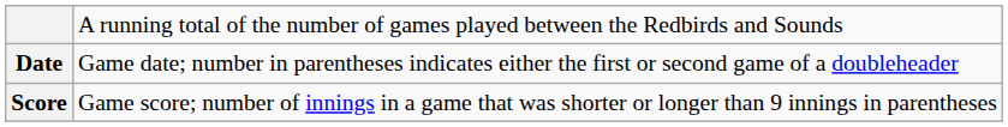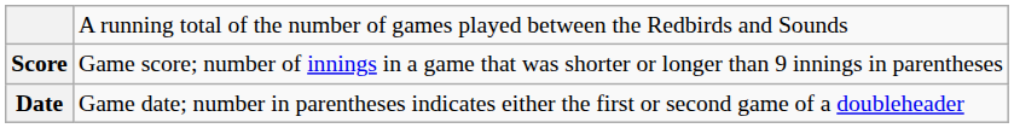rows swapped: Date <-> Score
